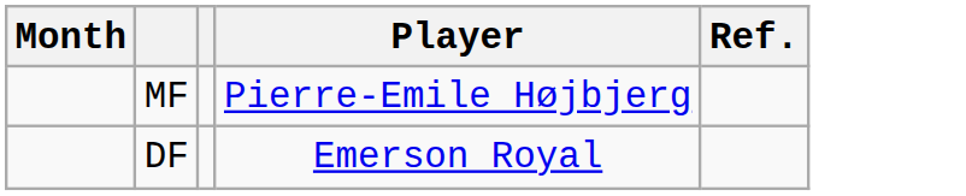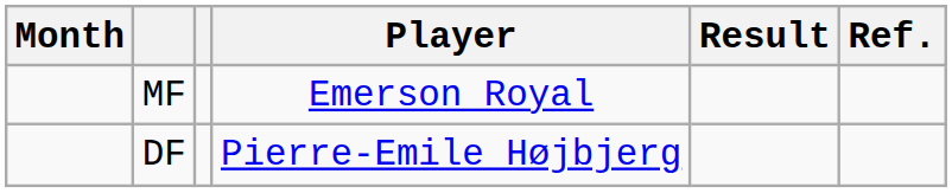+ column: Result
MF | Player: Pierre-Emile Højbjerg -> Emerson Royal
DF | Player: Emerson Royal -> Pierre-Emile Højbjerg
